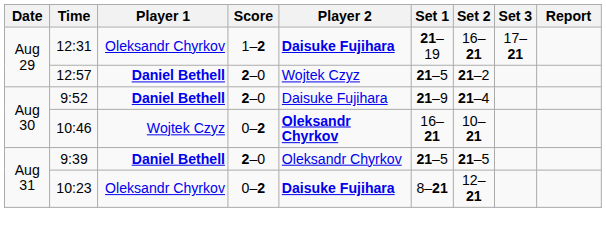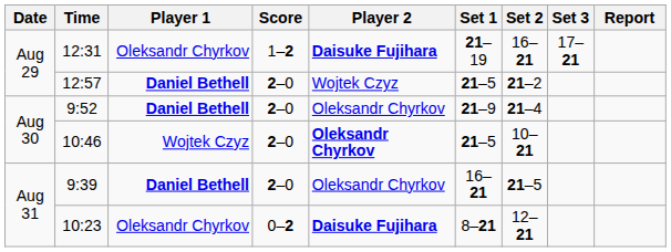9:52 | Player 2: Daisuke Fujihara -> Oleksandr Chyrkov
10:46 | Score: 0–2 -> 2–0
10:46 | Set 1: 16–21 -> 21–5
9:39 | Set 1: 21–5 -> 16–21
